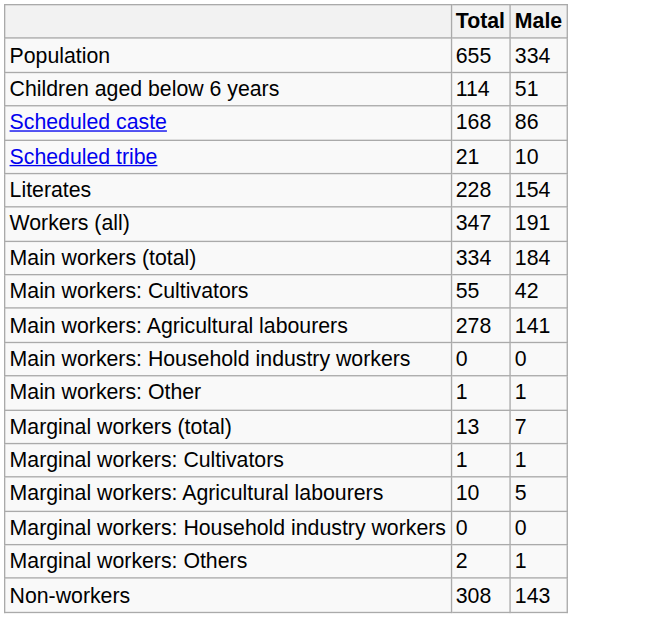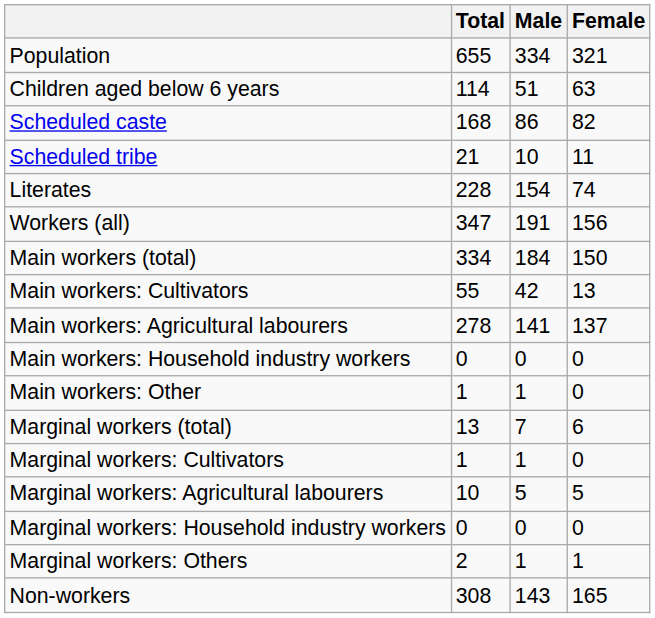+ column: Female | 321 | 63 | 82 | 11 | 74 | 156 | 150 | 13 | 137 | 0 | 0 | 6 | 0 | 5 | 0 | 1 | 165
